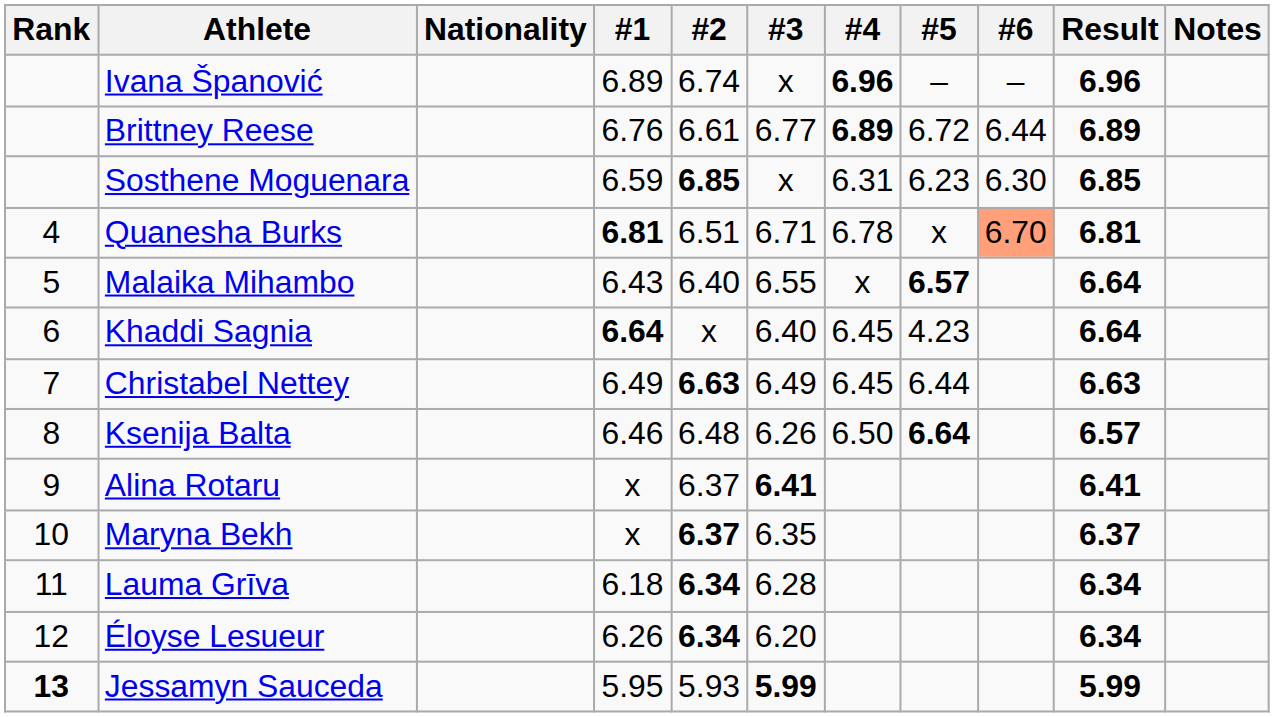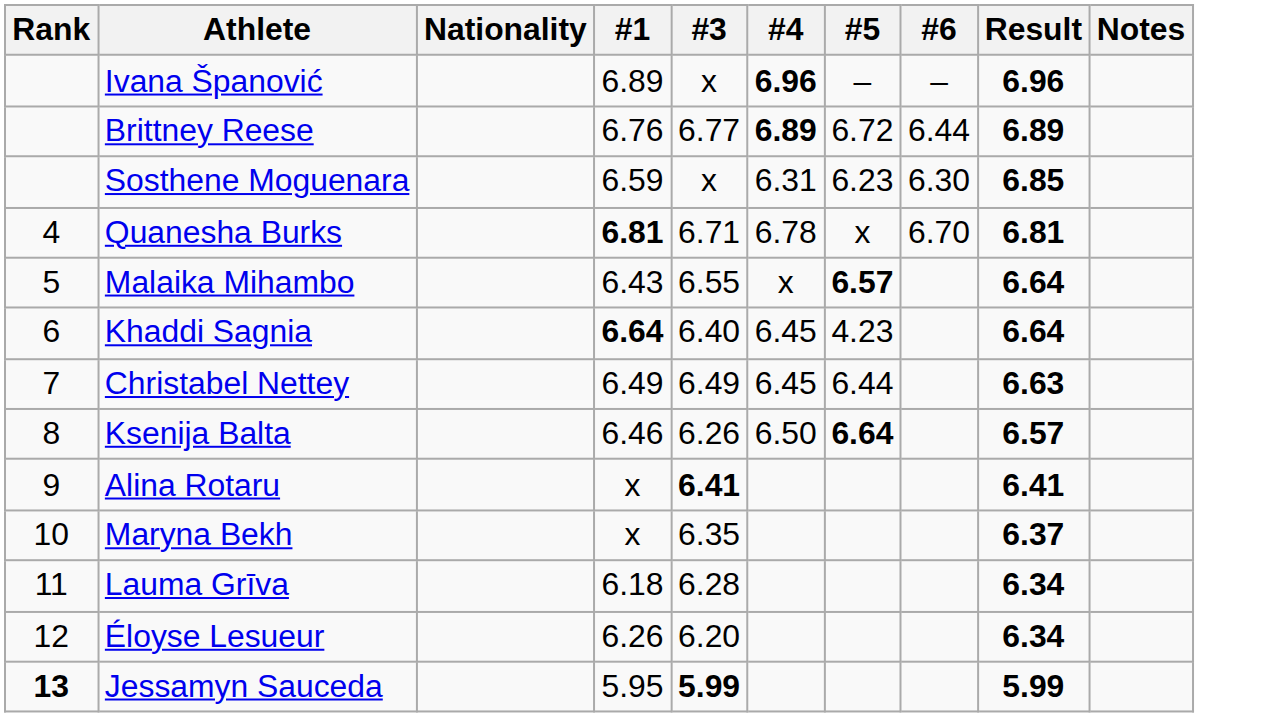- column: #2 | 6.74 | 6.61 | 6.85 | 6.51 | 6.40 | x | 6.63 | 6.48 | 6.37 | 6.37 | 6.34 | 6.34 | 5.93
Quanesha Burks | #6: lightsalmon background -> no background
